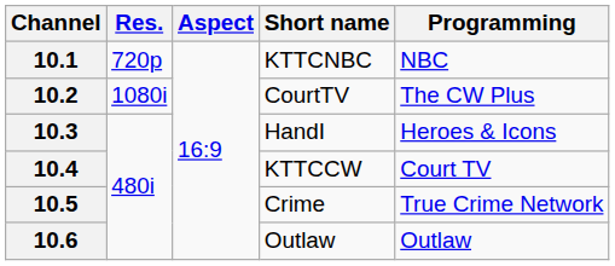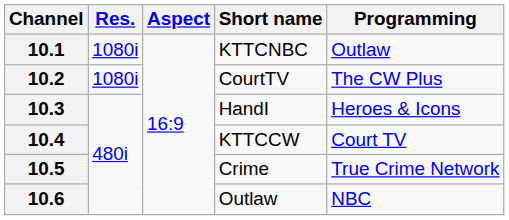10.1 | Res.: 720p -> 1080i
10.1 | Programming: NBC -> Outlaw
10.6 | Programming: Outlaw -> NBC
